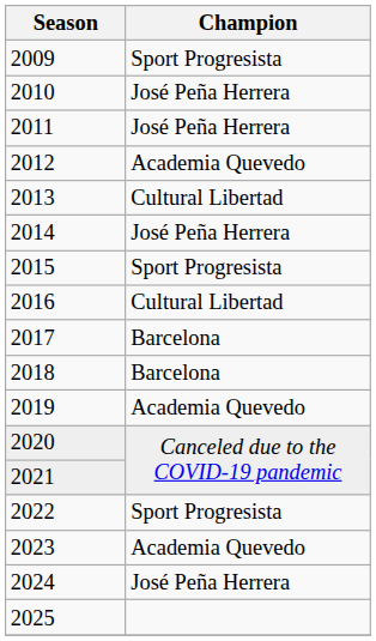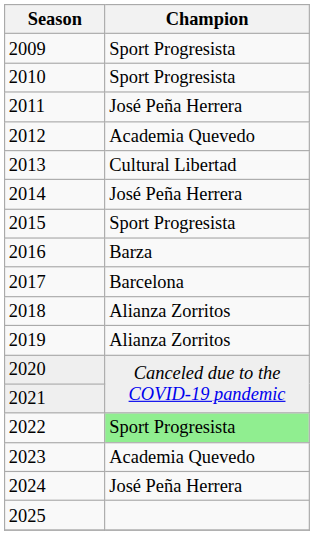2010 | Champion: José Peña Herrera -> Sport Progresista
2016 | Champion: Cultural Libertad -> Barza
2018 | Champion: Barcelona -> Alianza Zorritos
2019 | Champion: Academia Quevedo -> Alianza Zorritos
2022 | Champion: no background -> lightgreen background
